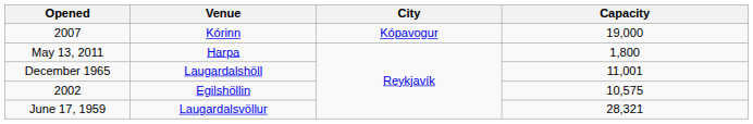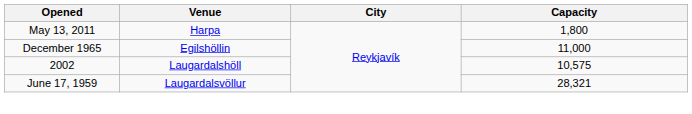- row: 2007 | Kórinn | Kópavogur | 19,000
December 1965 | Venue: Laugardalshöll -> Egilshöllin
December 1965 | Capacity: 11,001 -> 11,000
2002 | Venue: Egilshöllin -> Laugardalshöll
